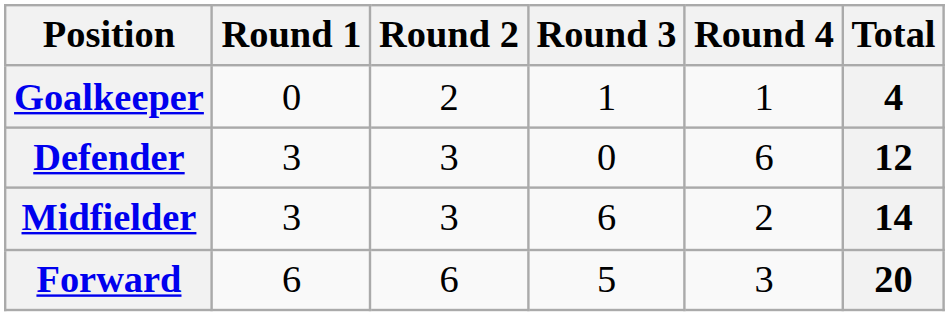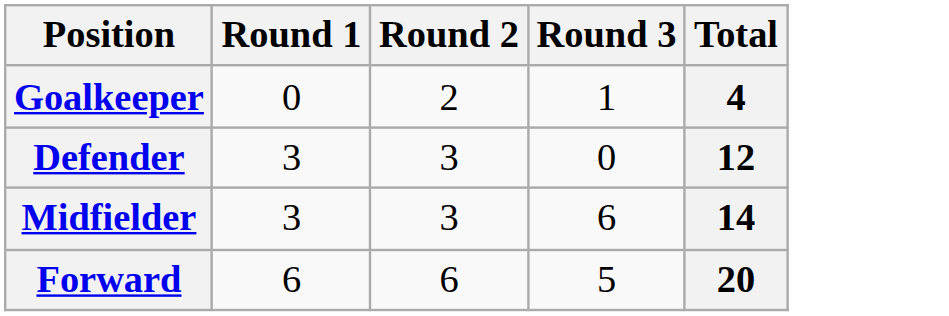- column: Round 4 | 1 | 6 | 2 | 3
